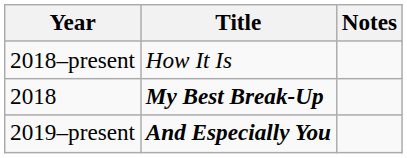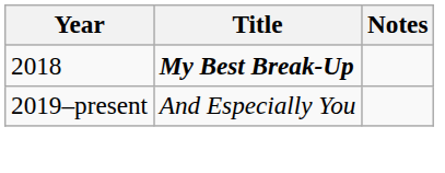- row: 2018–present | How It Is
2019–present | Title: bold -> normal
